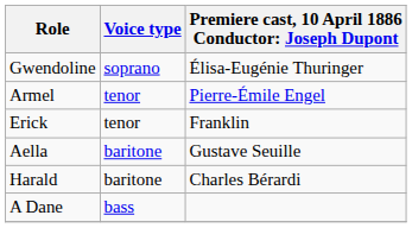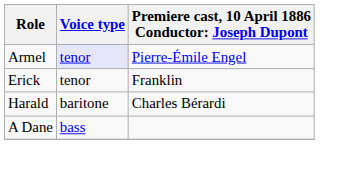- row: Gwendoline | soprano | Élisa-Eugénie Thuringer
Armel | Voice type: no background -> lavender background
- row: Aella | baritone | Gustave Seuille
